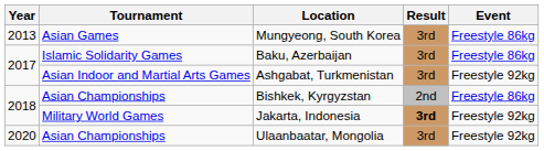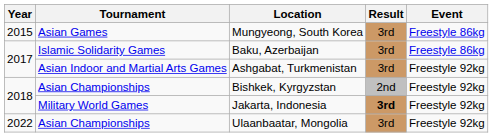Mungyeong, South Korea | Year: 2013 -> 2015
Bishkek, Kyrgyzstan | Event: Freestyle 86kg -> Freestyle 92kg
Ulaanbaatar, Mongolia | Year: 2020 -> 2022
